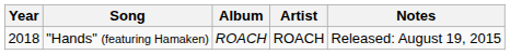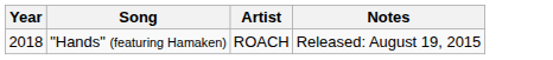- column: Album | ROACH
